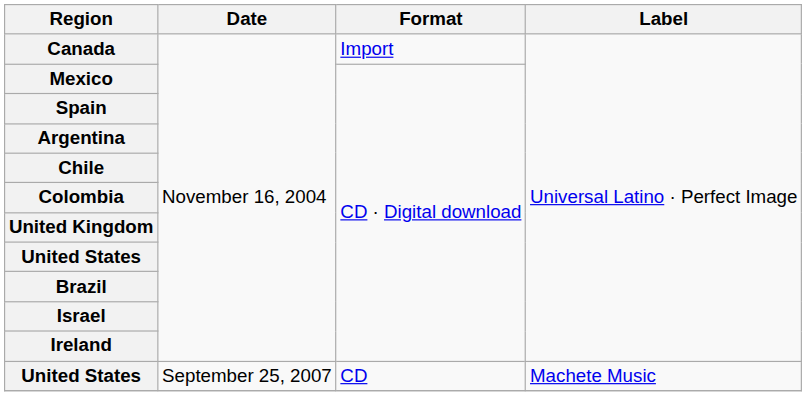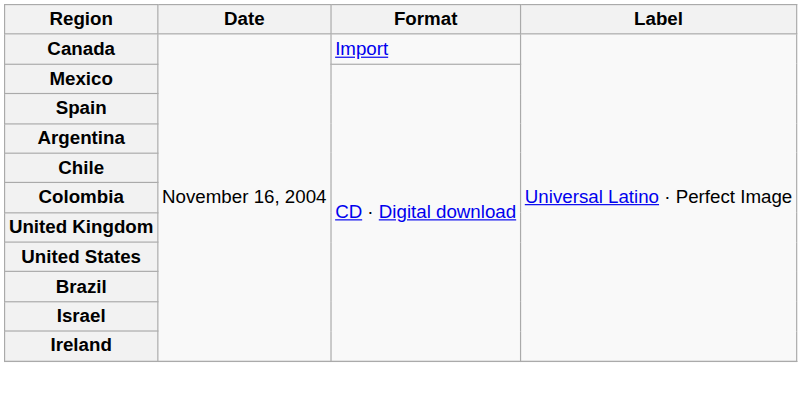- row: United States | September 25, 2007 | CD | Machete Music
